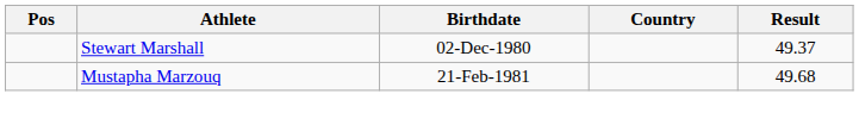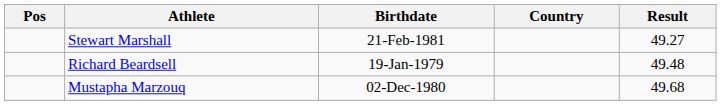Stewart Marshall | Birthdate: 02-Dec-1980 -> 21-Feb-1981
Stewart Marshall | Result: 49.37 -> 49.27
+ row: Richard Beardsell | 19-Jan-1979 | 49.48
Mustapha Marzouq | Birthdate: 21-Feb-1981 -> 02-Dec-1980
